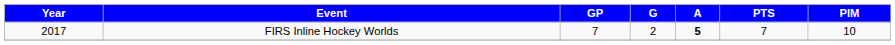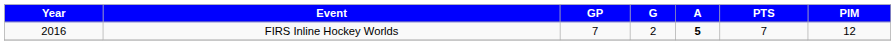FIRS Inline Hockey Worlds | Year: 2017 -> 2016
FIRS Inline Hockey Worlds | PIM: 10 -> 12
